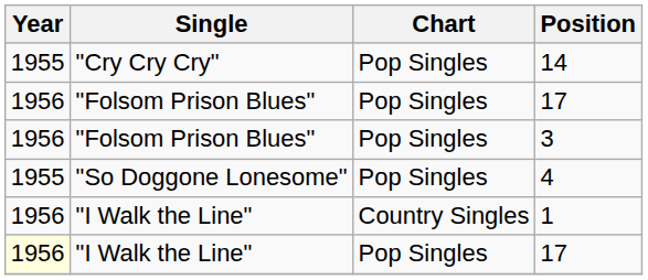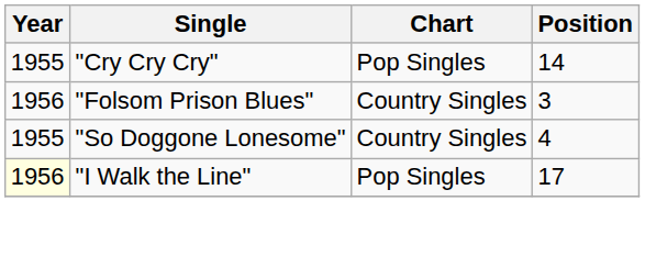- row: 1956 | "Folsom Prison Blues" | Pop Singles | 17
3 | Chart: Pop Singles -> Country Singles
4 | Chart: Pop Singles -> Country Singles
- row: 1956 | "I Walk the Line" | Country Singles | 1
